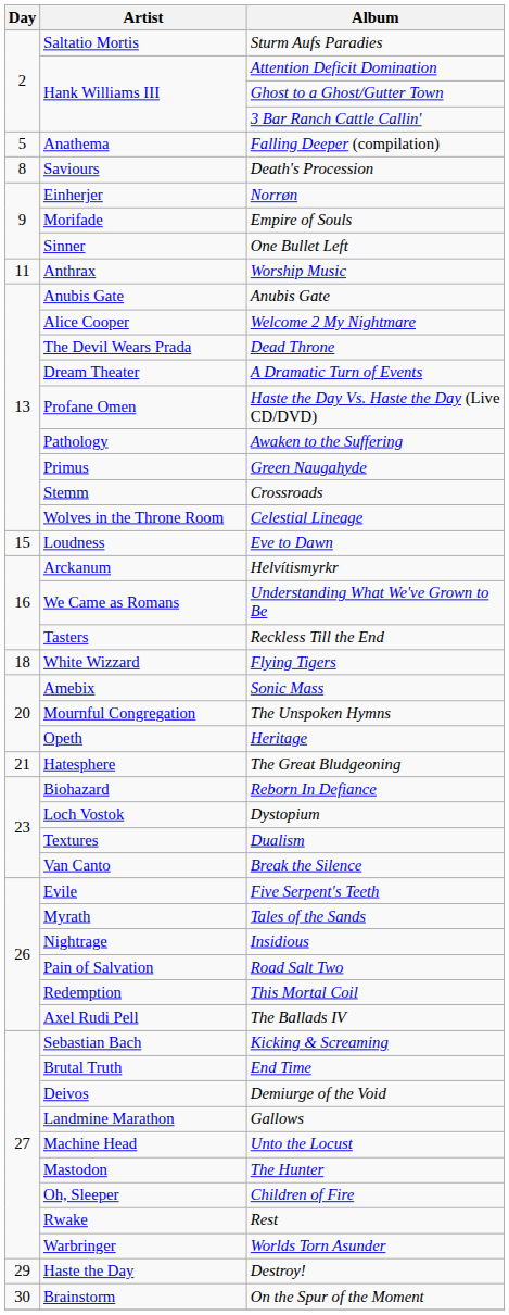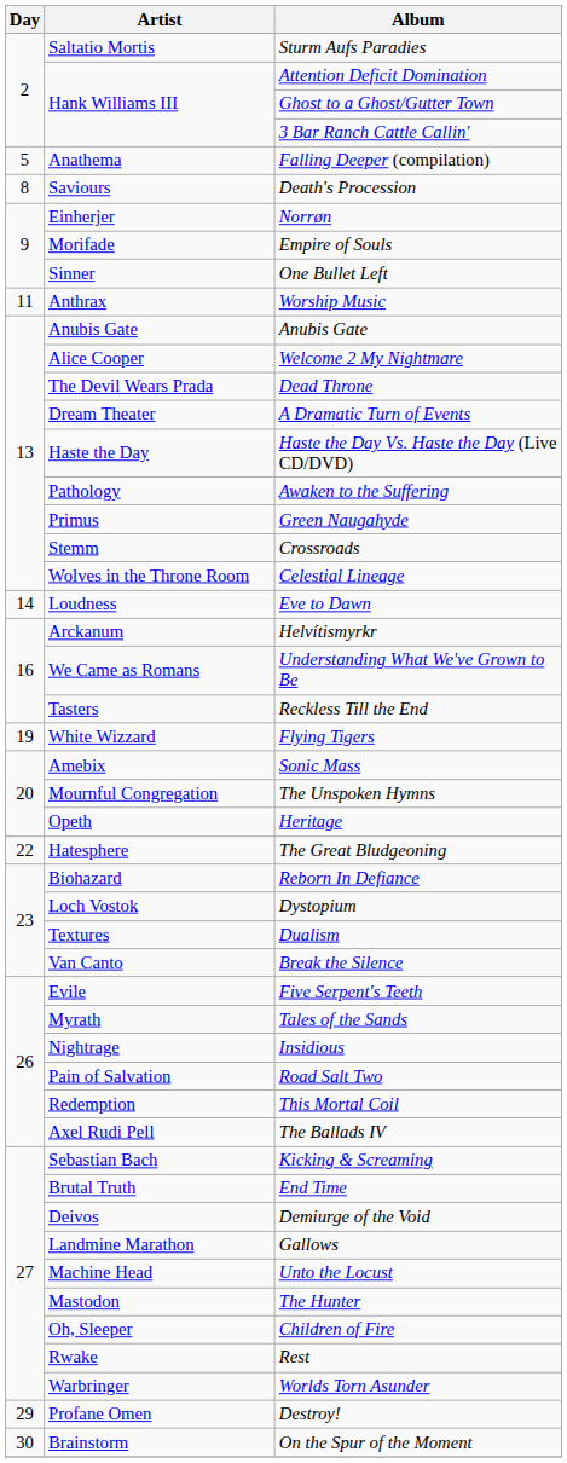Haste the Day Vs. Haste the Day (Live CD/DVD) | Artist: Profane Omen -> Haste the Day
Eve to Dawn | Day: 15 -> 14
Flying Tigers | Day: 18 -> 19
The Great Bludgeoning | Day: 21 -> 22
Destroy! | Artist: Haste the Day -> Profane Omen
